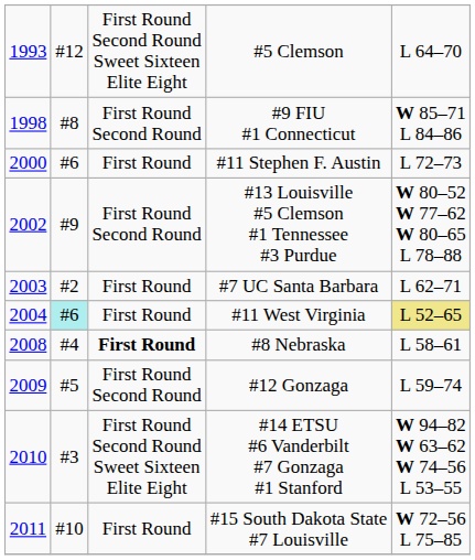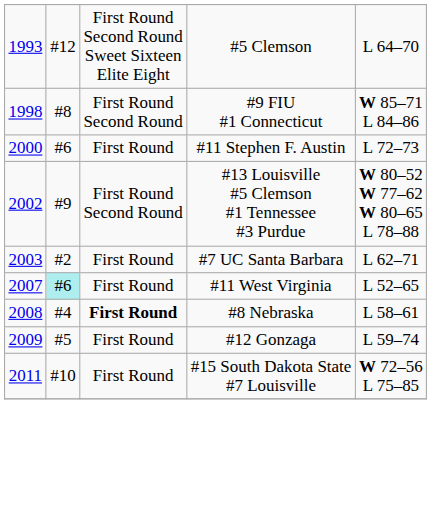#11 West Virginia | column 1: 2004 -> 2007
#11 West Virginia | column 5: khaki background -> no background
#12 Gonzaga | column 3: First Round Second Round -> First Round
- row: 2010 | #3 | First Round Second Round Sweet Sixteen Elite Eight | #14 ETSU #6 Vanderbilt #7 Gonzaga #1 Stanford | W 94–82 W 63–62 W 74–56 L 53–55
